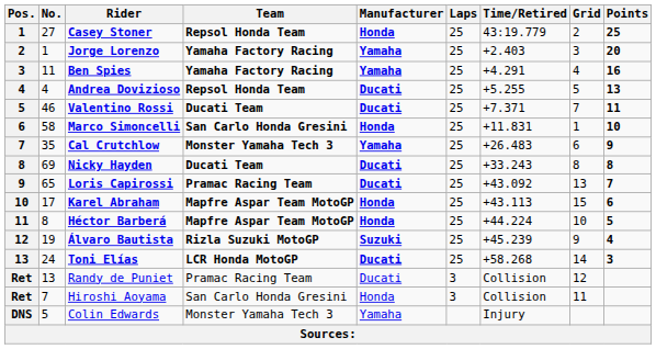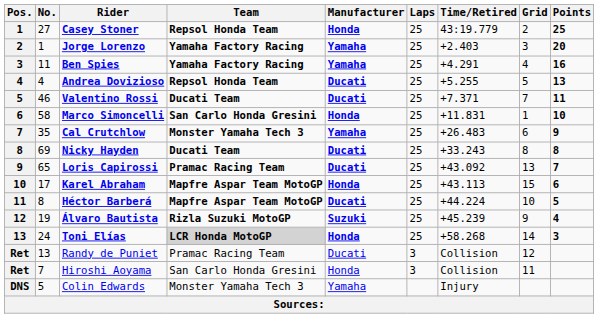Héctor Barberá | Manufacturer: Honda -> Ducati
Toni Elías | Team: no background -> lightgrey background
Toni Elías | Manufacturer: Ducati -> Honda
